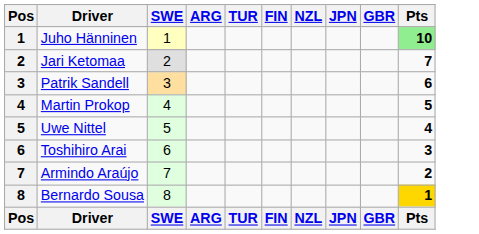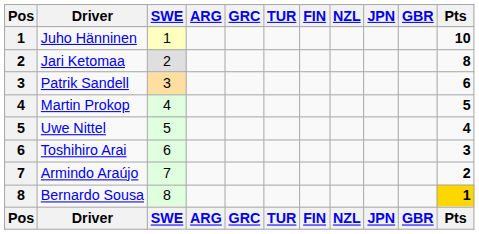+ column: GRC | GRC
Juho Hänninen | Pts: lightgreen background -> no background
Jari Ketomaa | Pts: 7 -> 8
